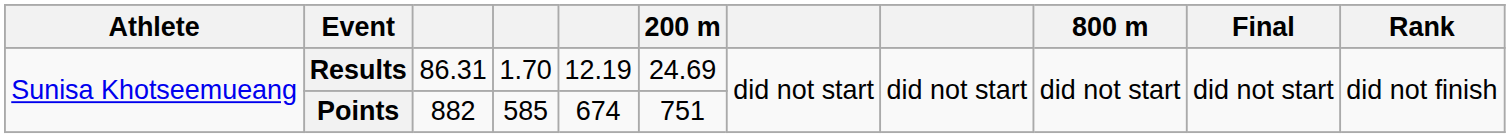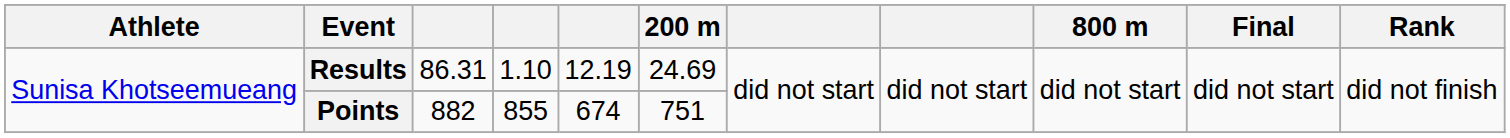Results | column 4: 1.70 -> 1.10
Points | column 4: 585 -> 855
